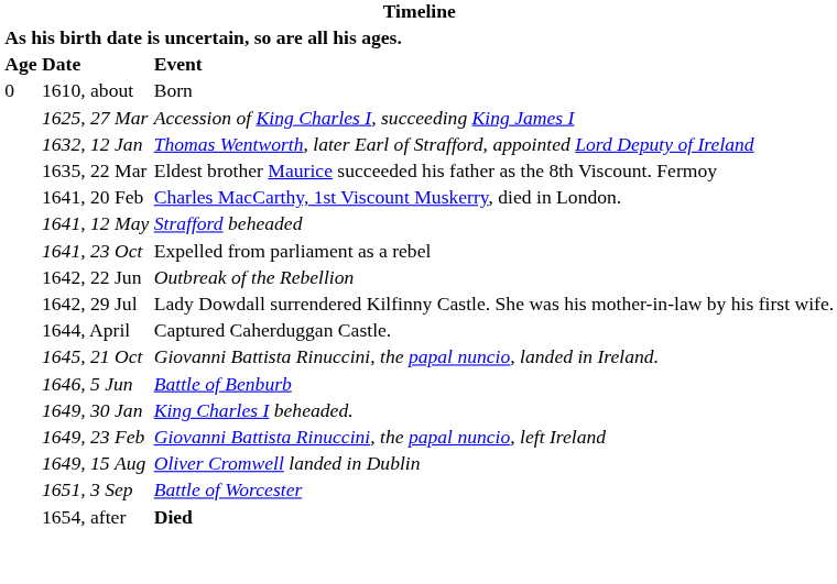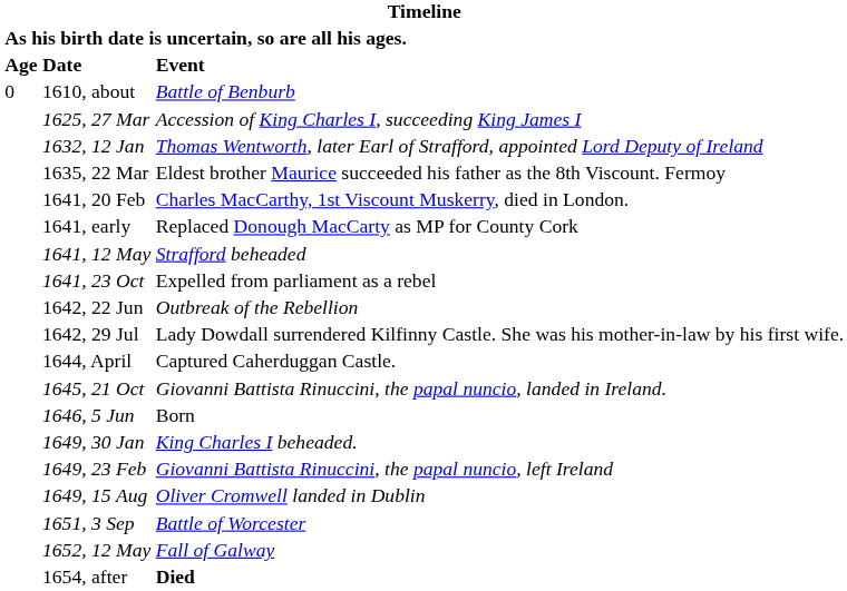1610, about | Event: Born -> Battle of Benburb
+ row: 1641, early | Replaced Donough MacCarty as MP for County Cork
1646, 5 Jun | Event: Battle of Benburb -> Born
+ row: 1652, 12 May | Fall of Galway
